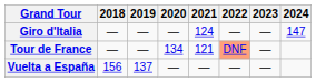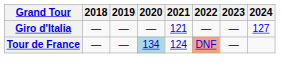Giro d'Italia | 2021: 124 -> 121
Giro d'Italia | 2024: 147 -> 127
Tour de France | 2020: no background -> lightblue background
Tour de France | 2021: 121 -> 124
- row: Vuelta a España | 156 | 137 | — | — | — | —
